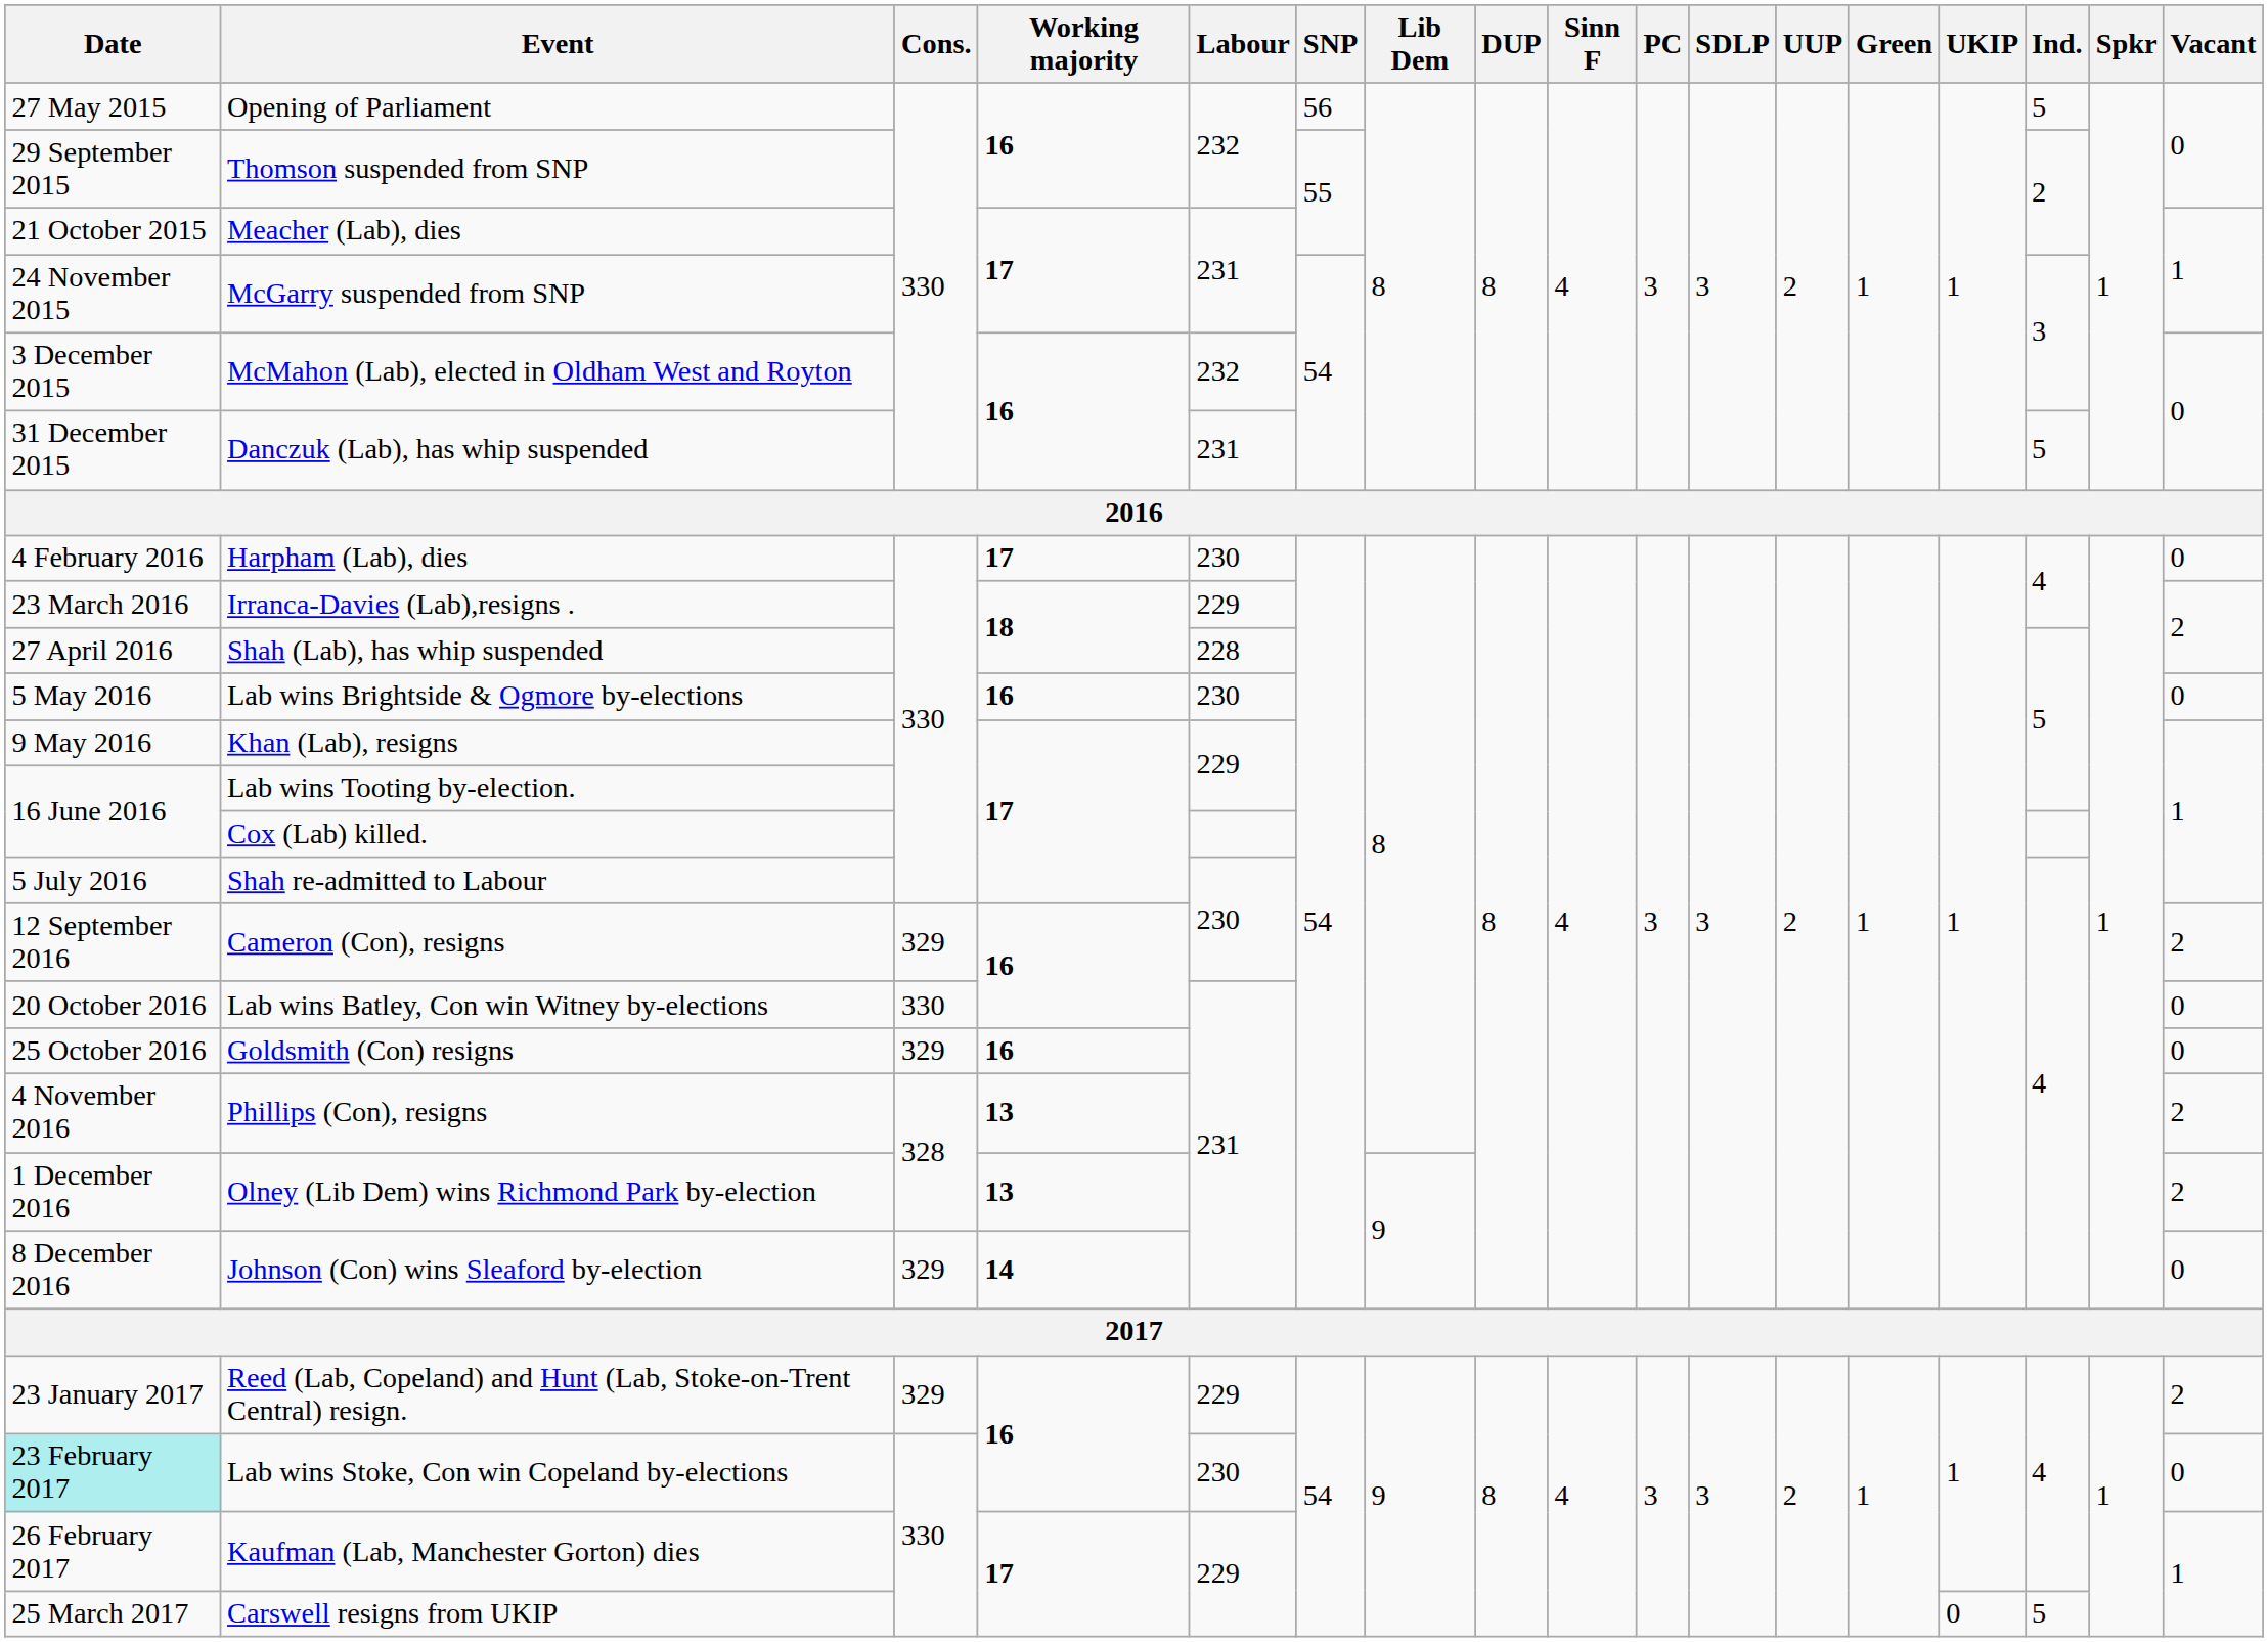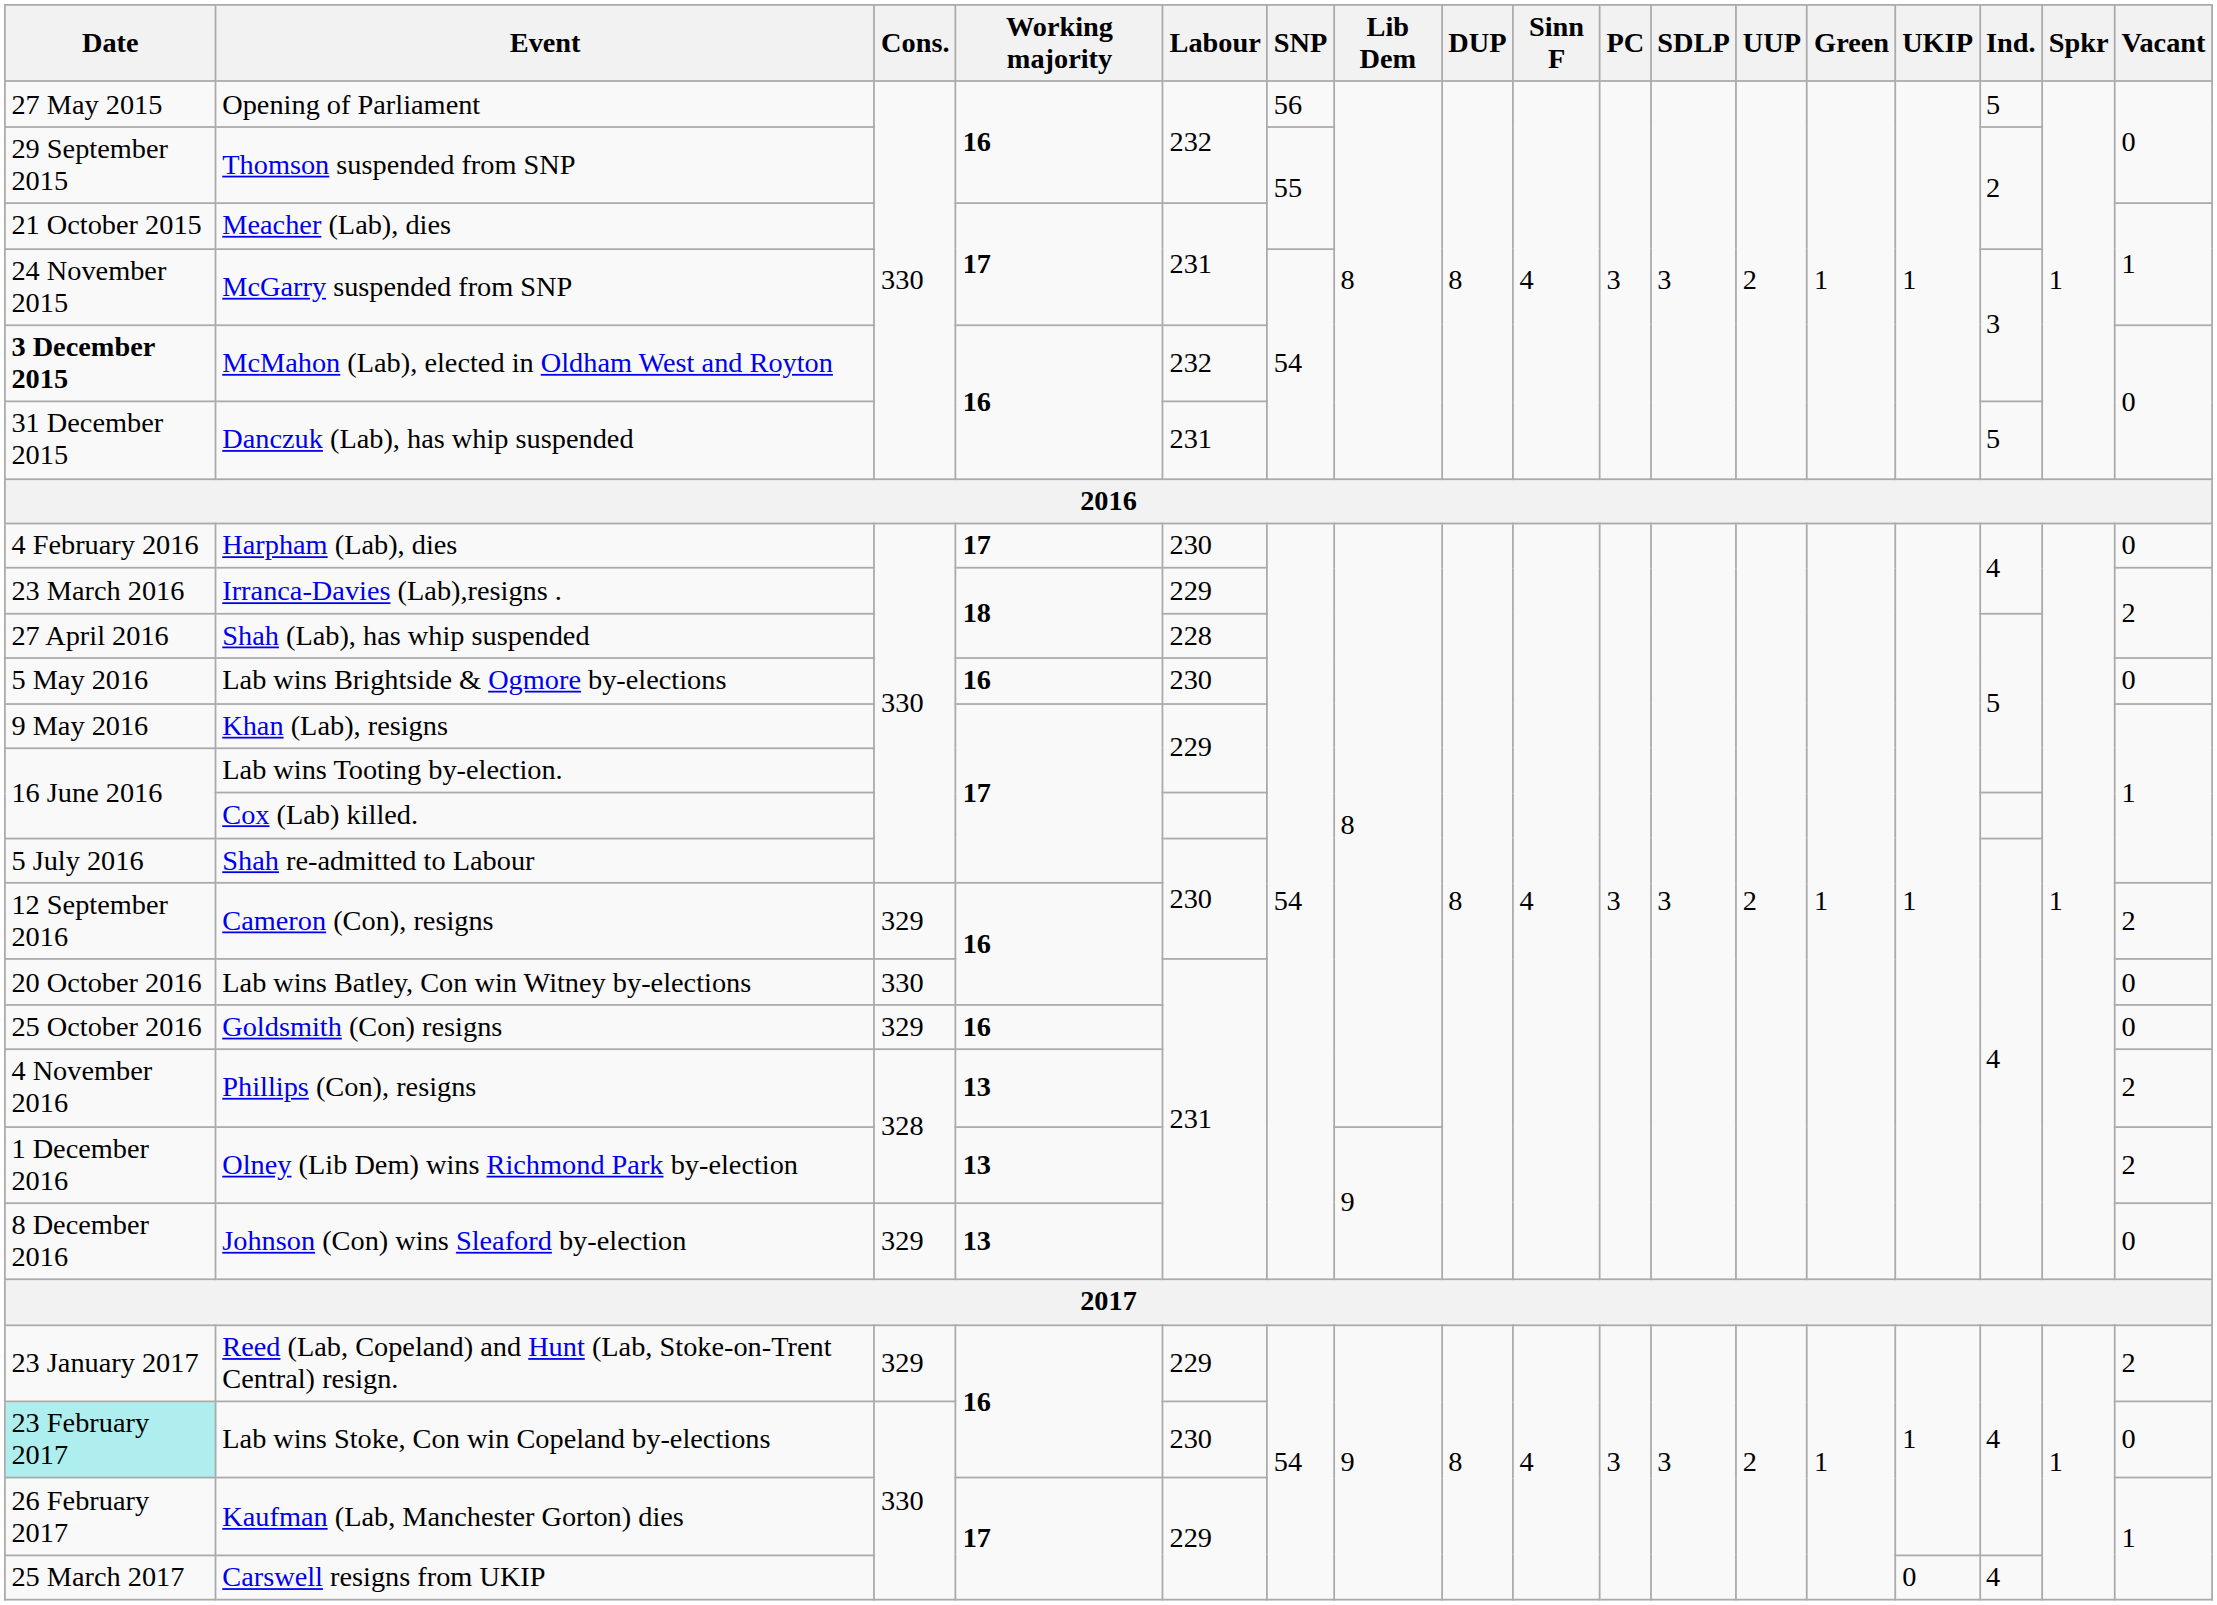McMahon (Lab), elected in Oldham West and Royton | Date: normal -> bold
Johnson (Con) wins Sleaford by-election | Working majority: 14 -> 13
Carswell resigns from UKIP | Ind.: 5 -> 4
